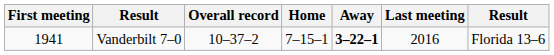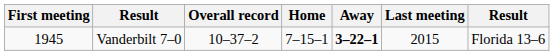Vanderbilt 7–0 | First meeting: 1941 -> 1945
Vanderbilt 7–0 | Last meeting: 2016 -> 2015
